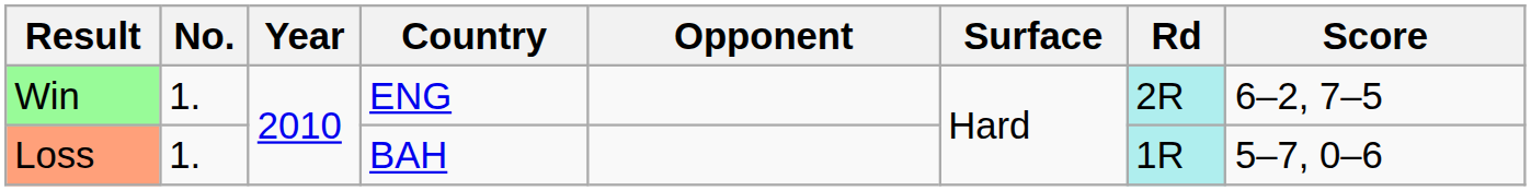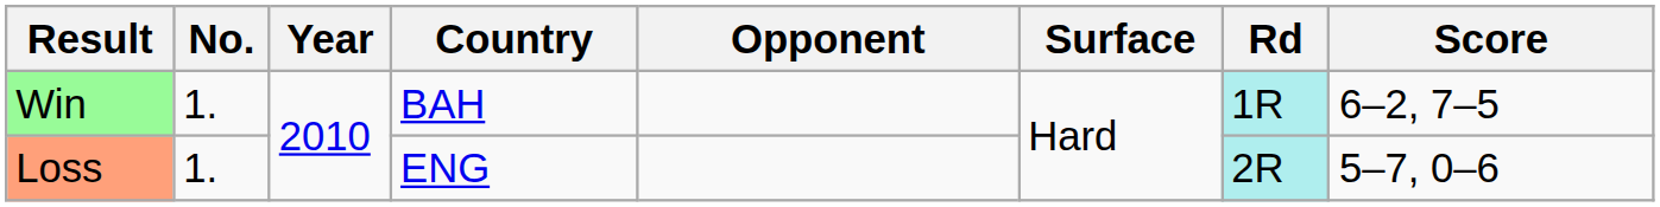Win | Country: ENG -> BAH
Win | Rd: 2R -> 1R
Loss | Country: BAH -> ENG
Loss | Rd: 1R -> 2R
